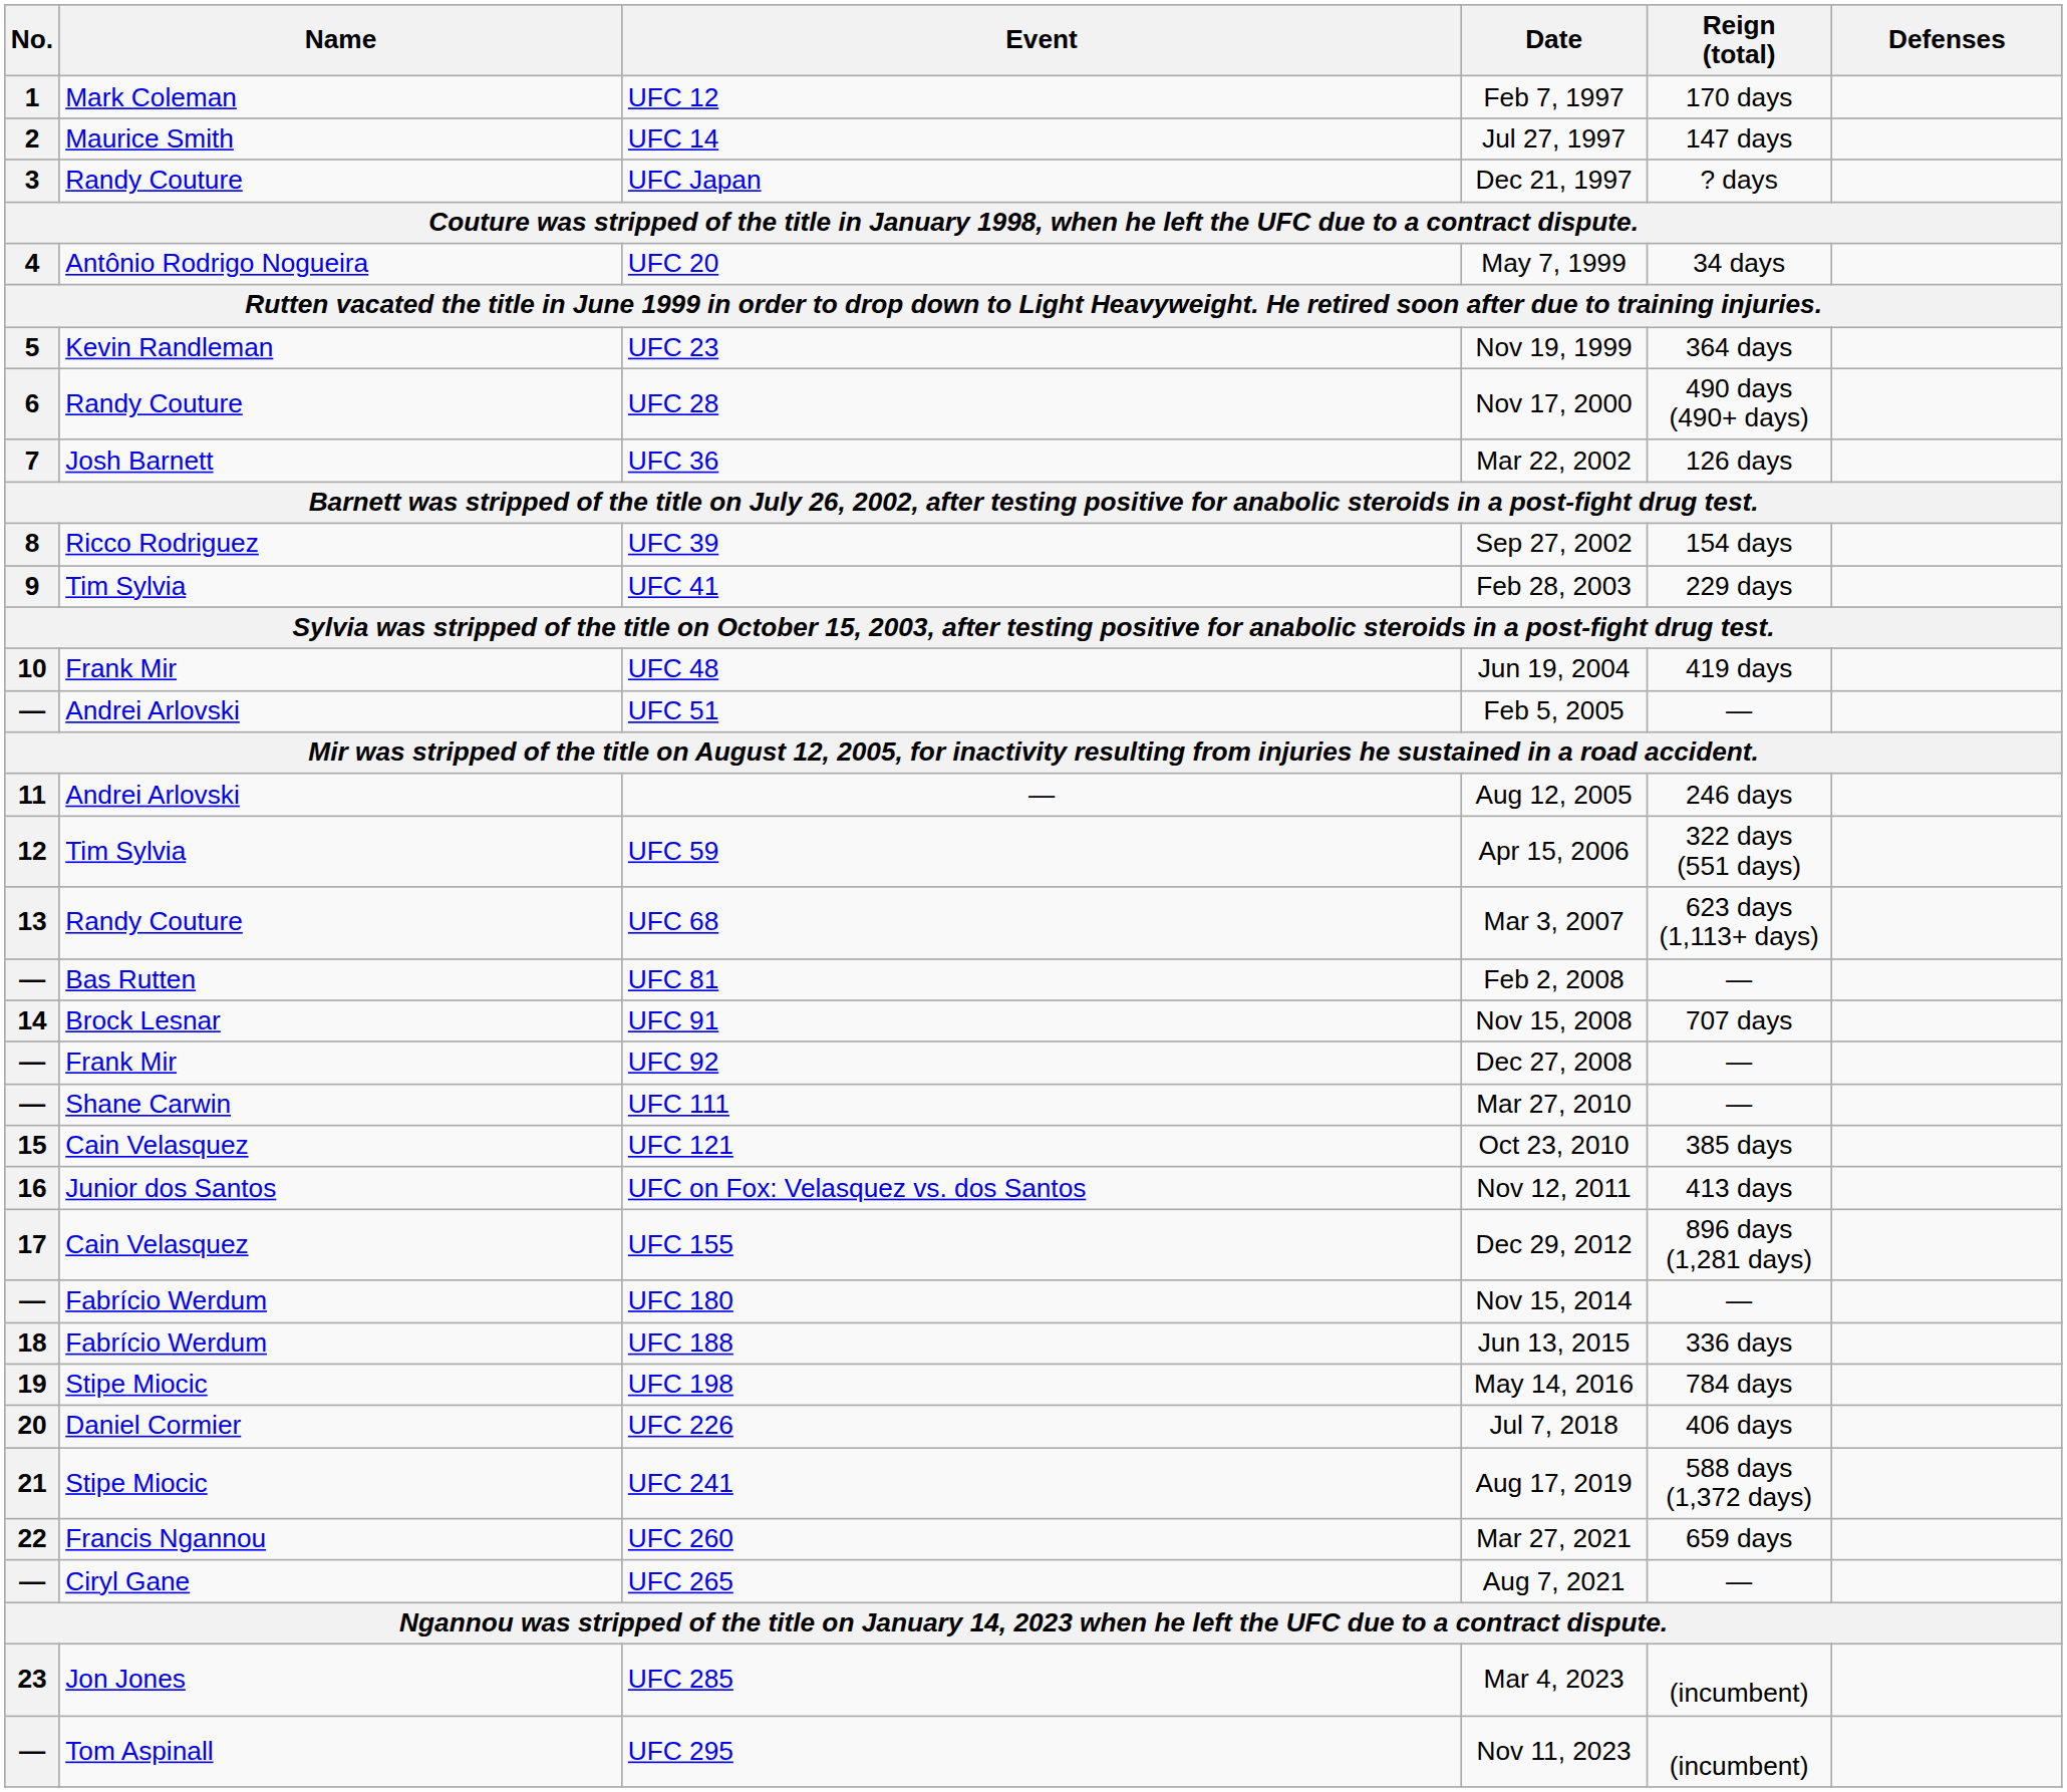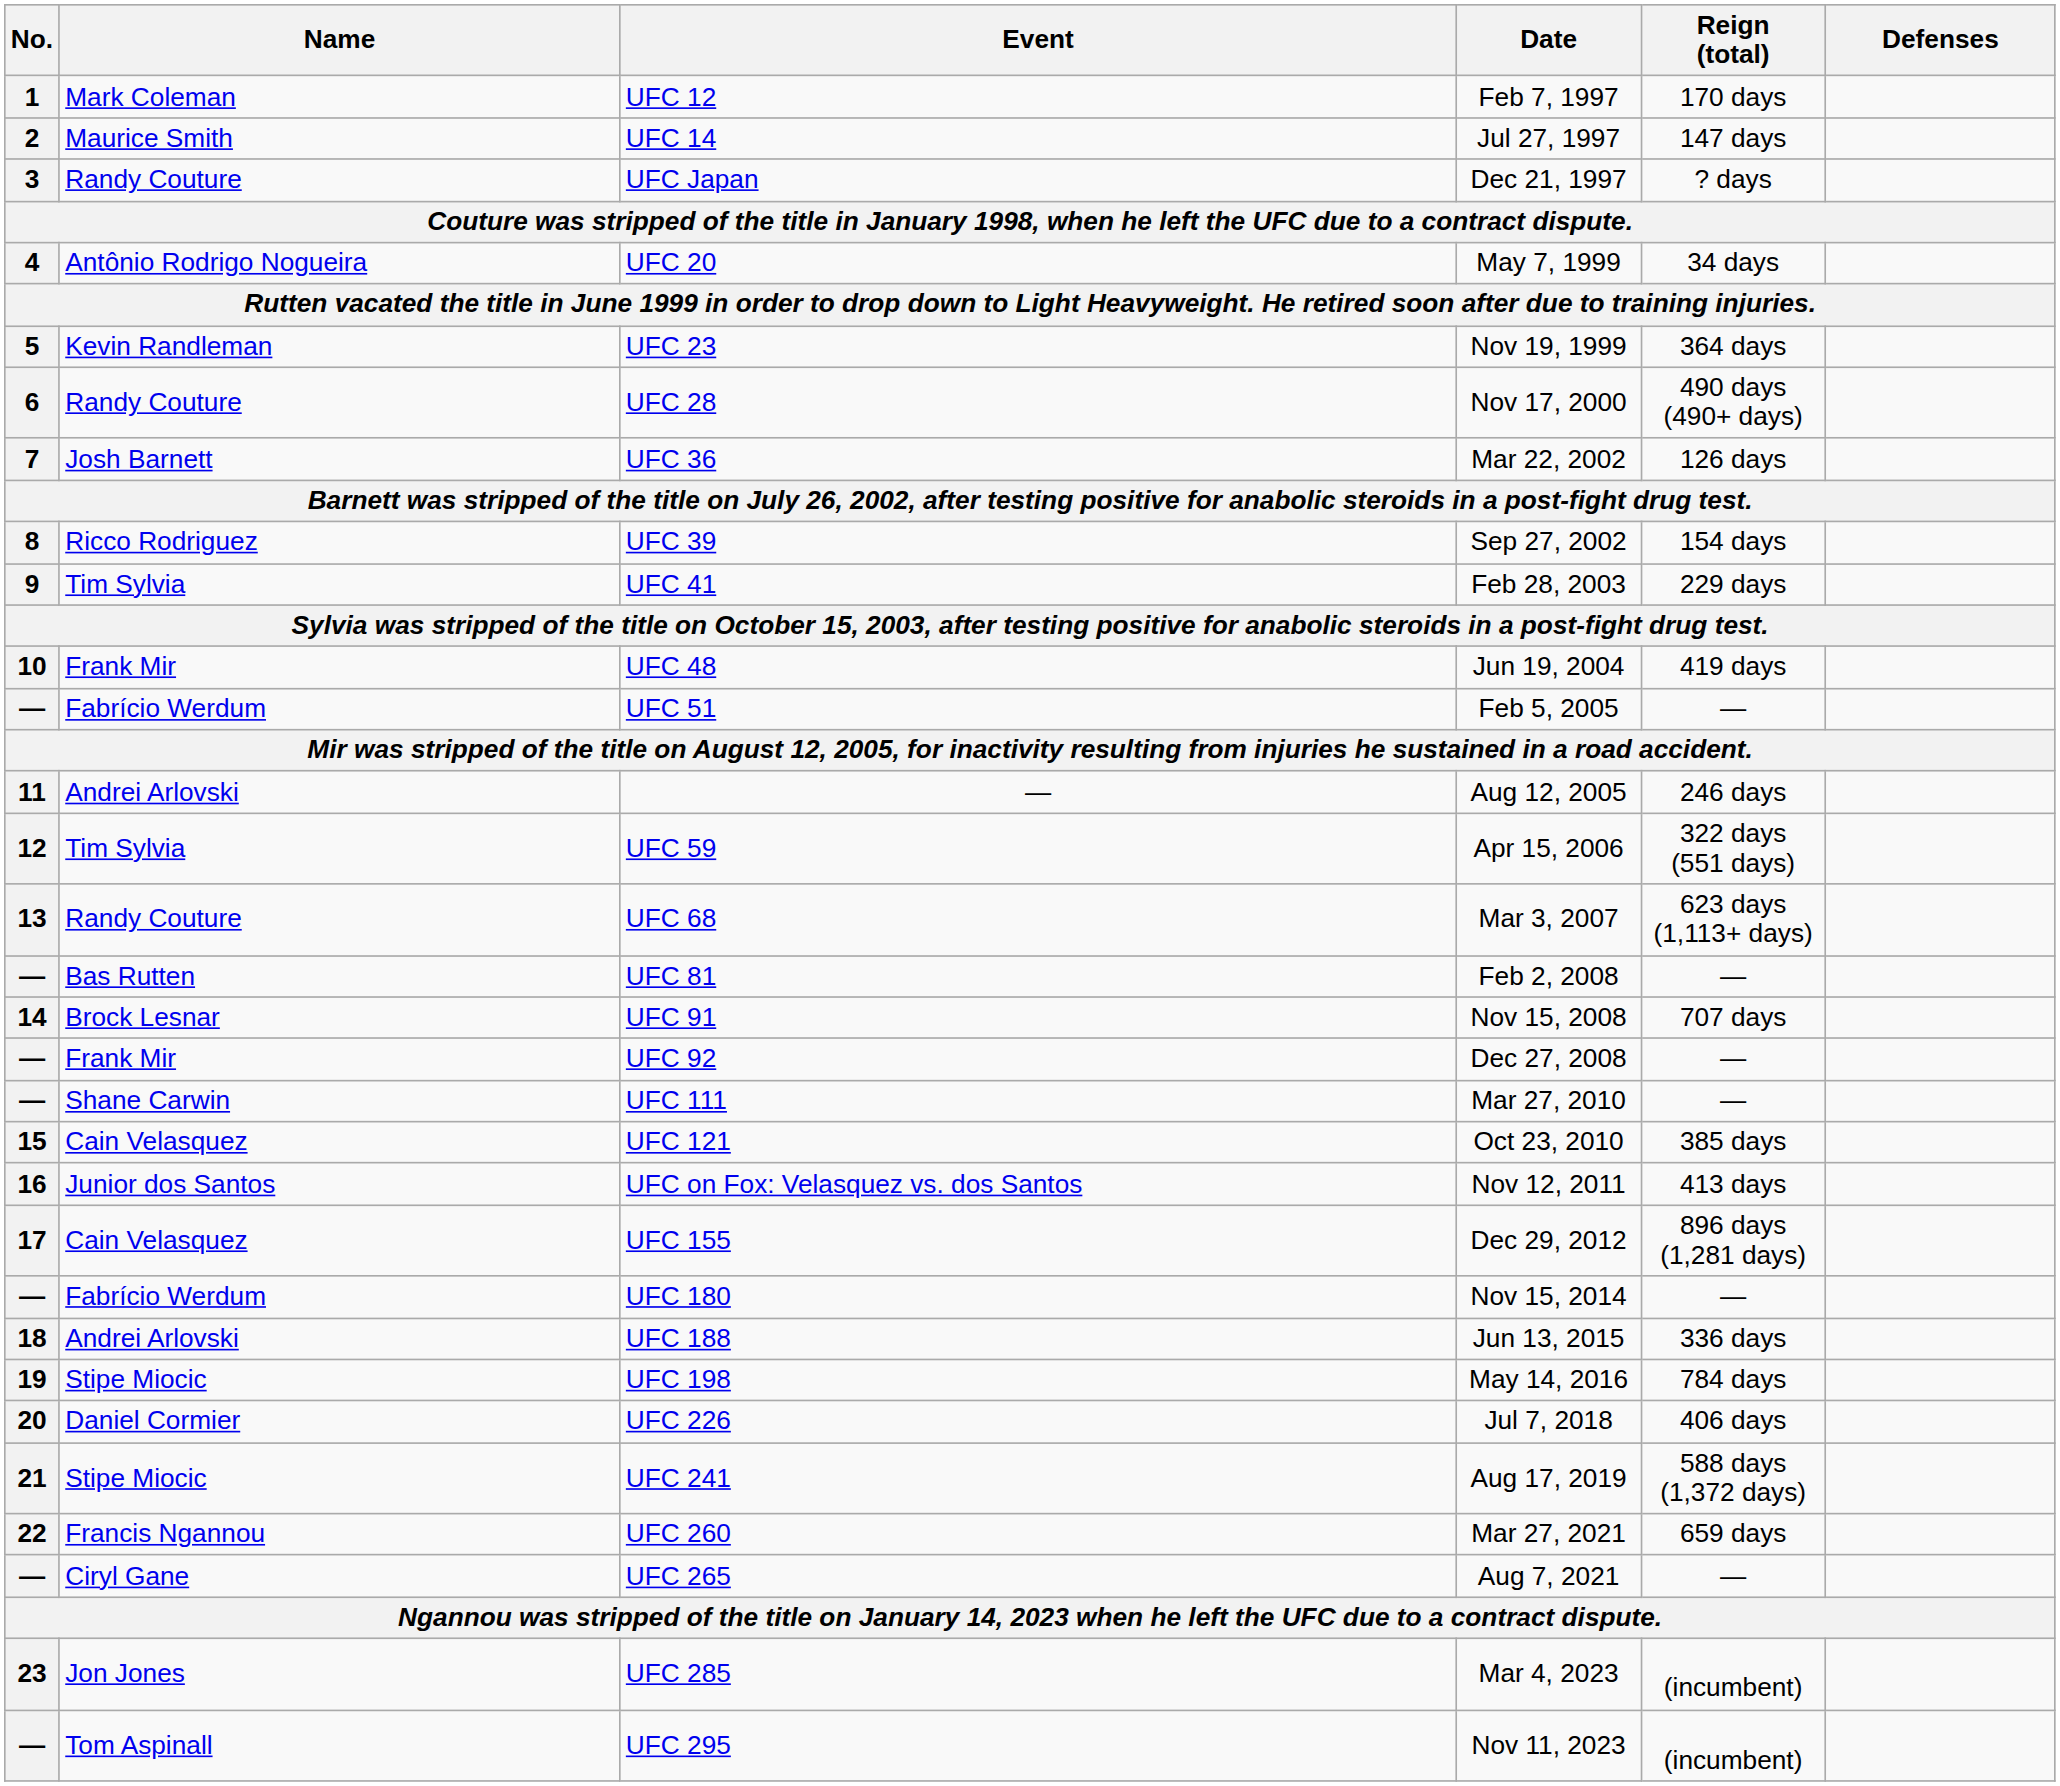UFC 51 | Name: Andrei Arlovski -> Fabrício Werdum
UFC 188 | Name: Fabrício Werdum -> Andrei Arlovski
